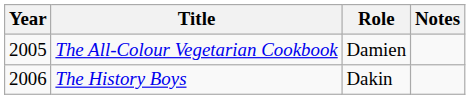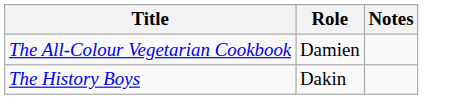- column: Year | 2005 | 2006
